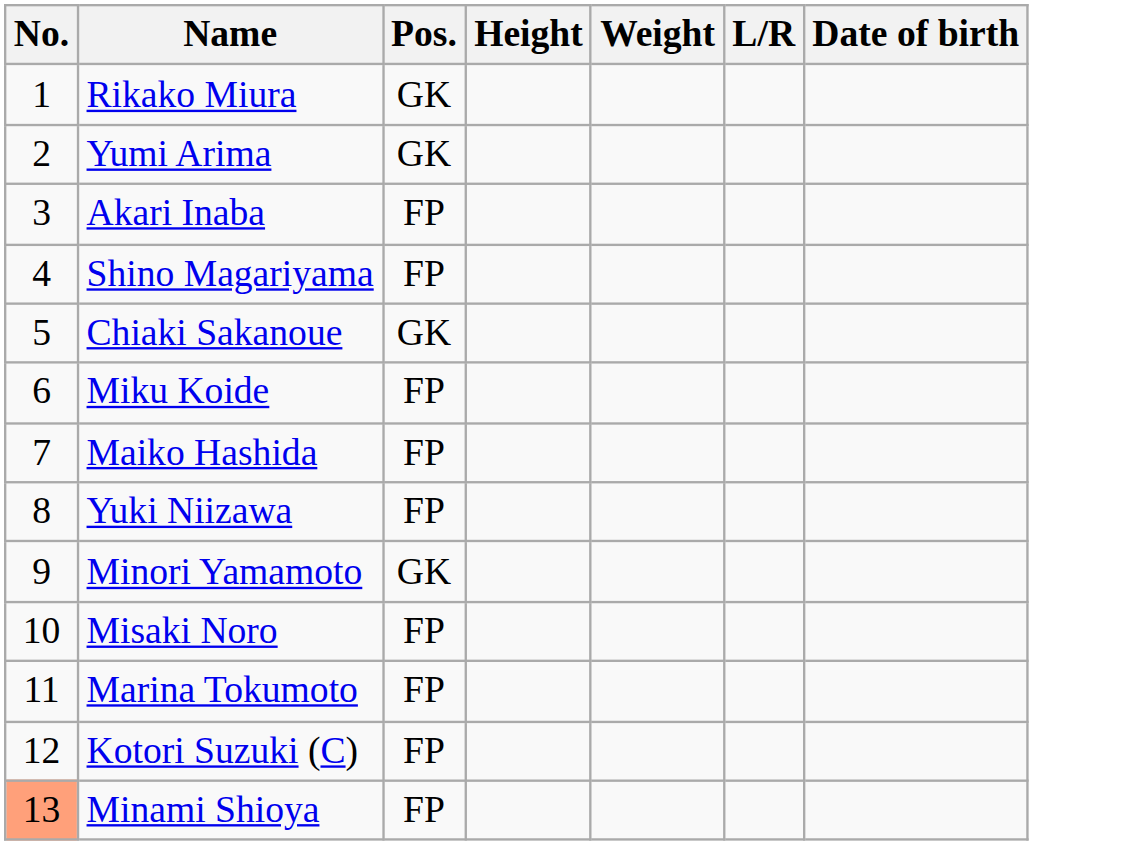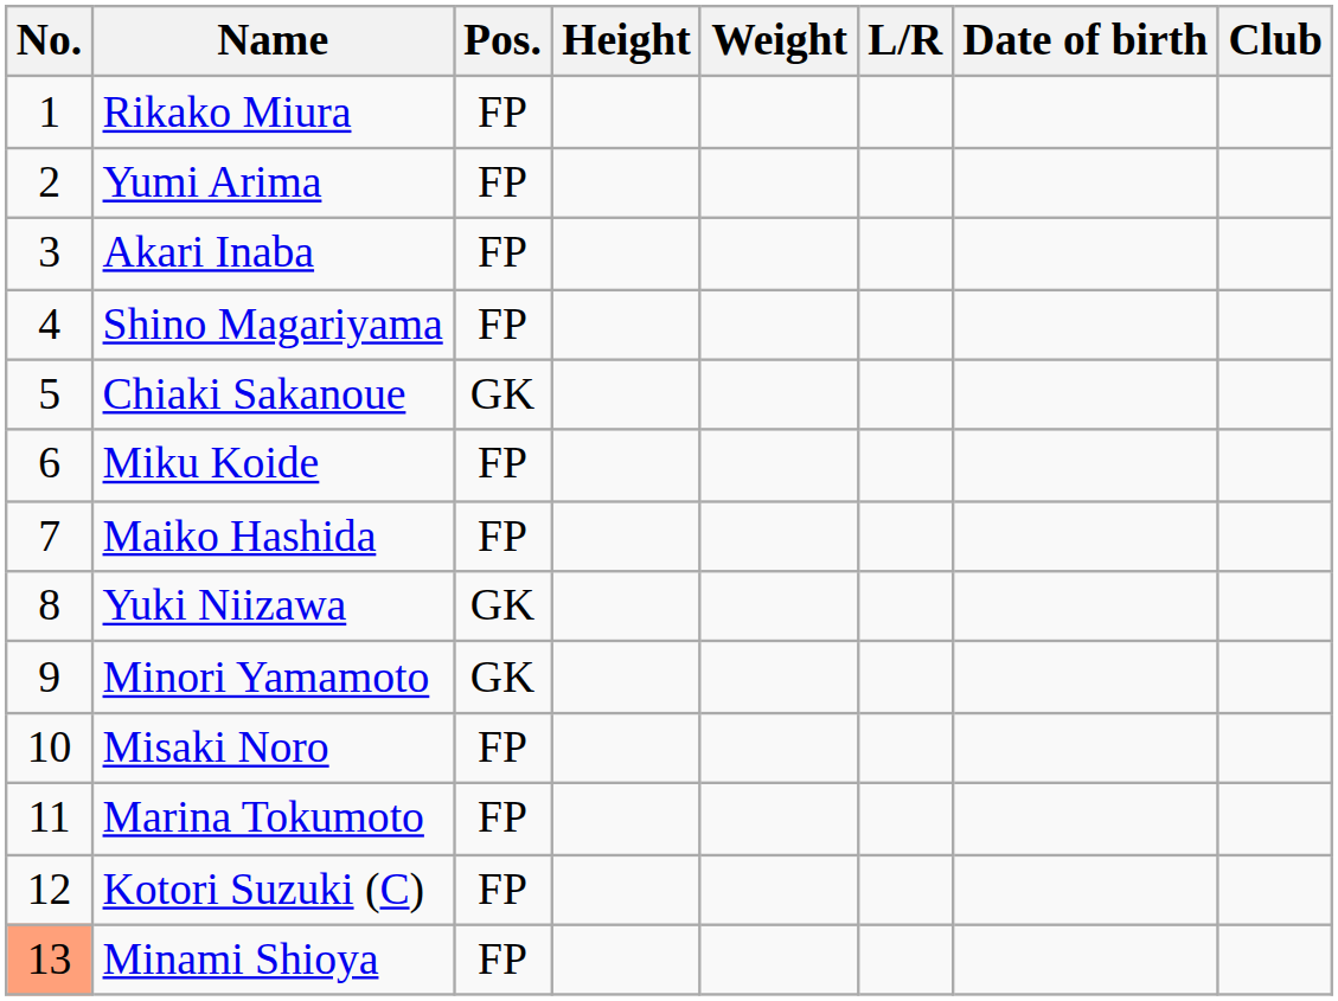+ column: Club
Rikako Miura | Pos.: GK -> FP
Yumi Arima | Pos.: GK -> FP
Yuki Niizawa | Pos.: FP -> GK
